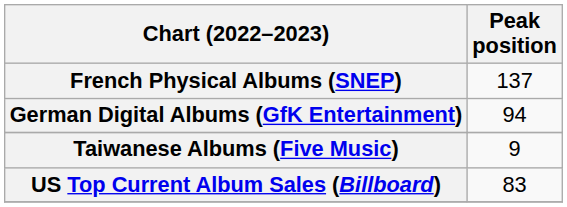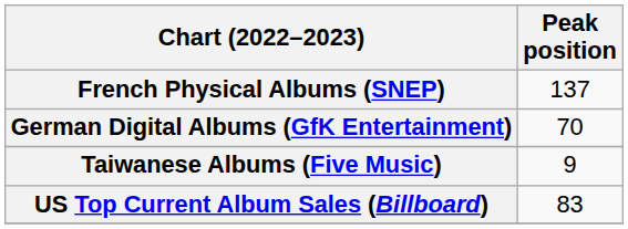German Digital Albums (GfK Entertainment) | Peak position: 94 -> 70
